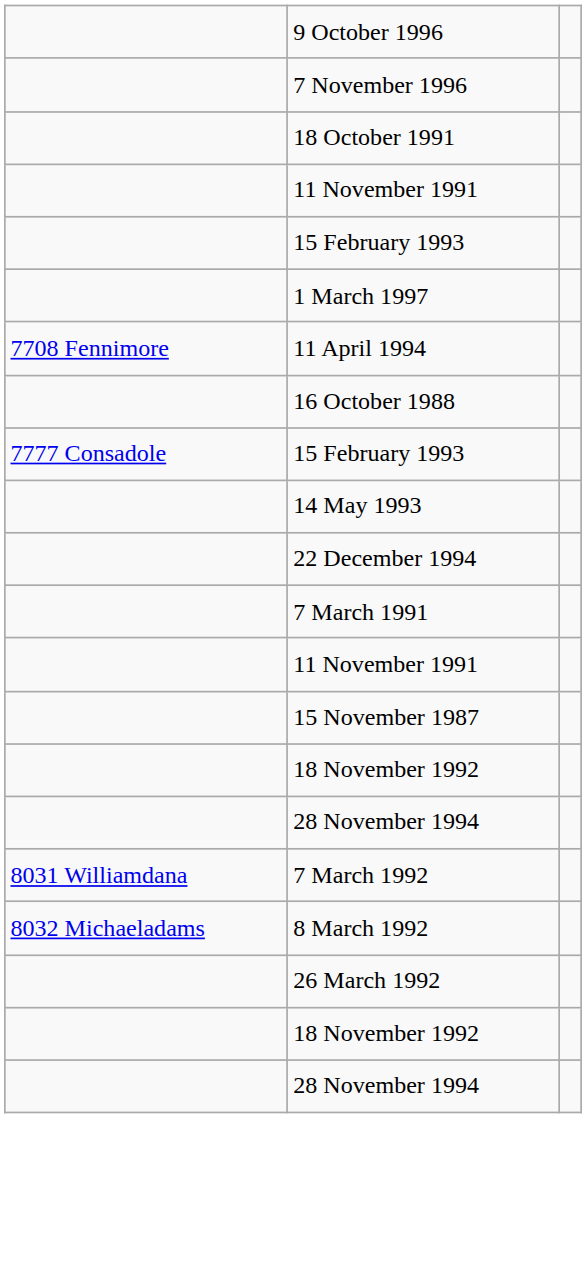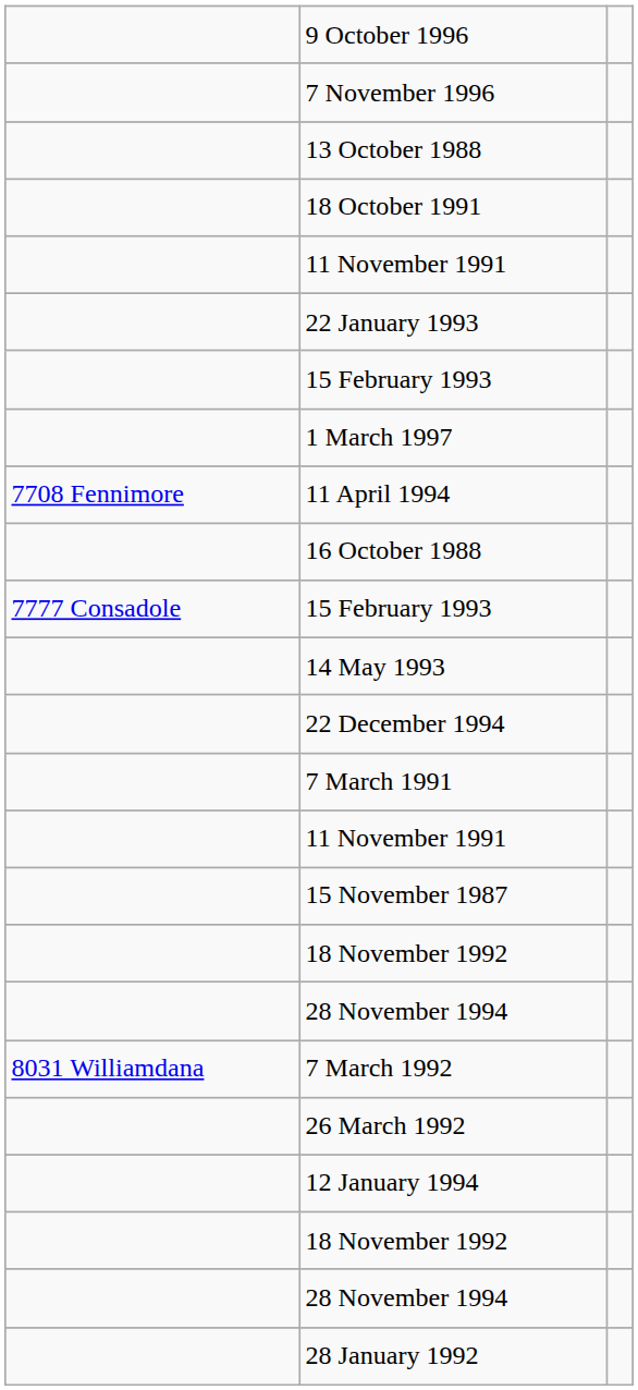+ row: 13 October 1988
+ row: 22 January 1993
- row: 8032 Michaeladams | 8 March 1992
+ row: 12 January 1994
+ row: 28 January 1992
